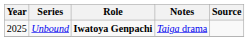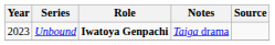Unbound | Year: 2025 -> 2023
